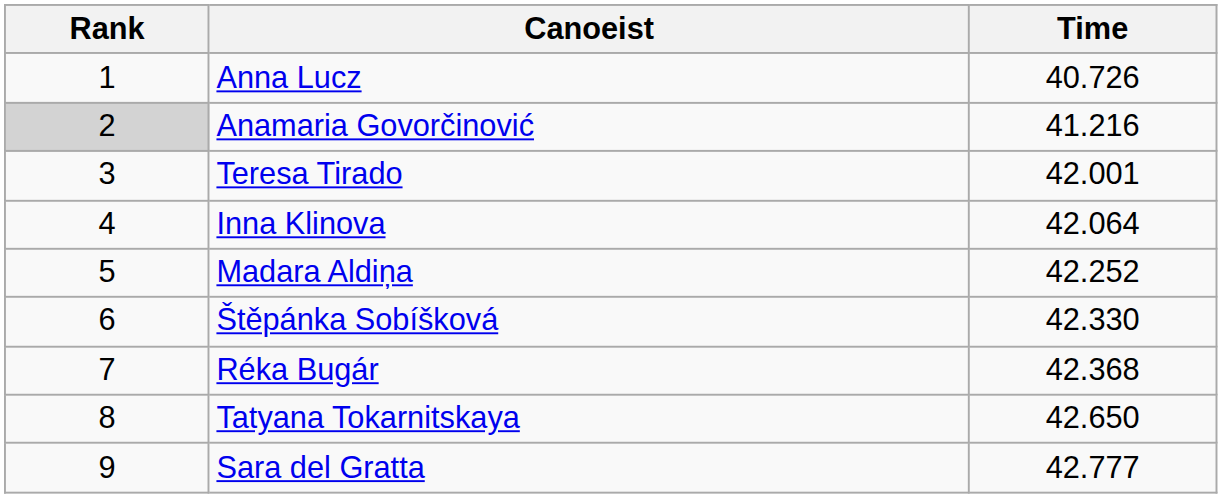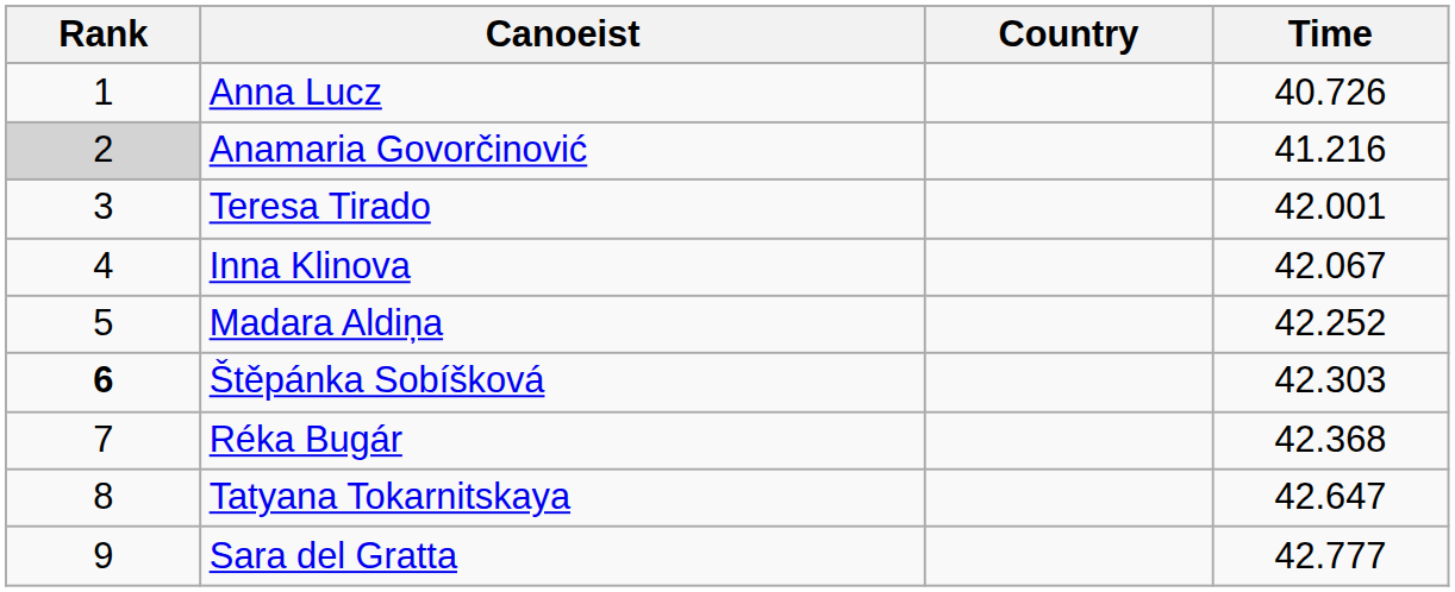+ column: Country
Inna Klinova | Time: 42.064 -> 42.067
Štěpánka Sobíšková | Rank: normal -> bold
Štěpánka Sobíšková | Time: 42.330 -> 42.303
Tatyana Tokarnitskaya | Time: 42.650 -> 42.647
